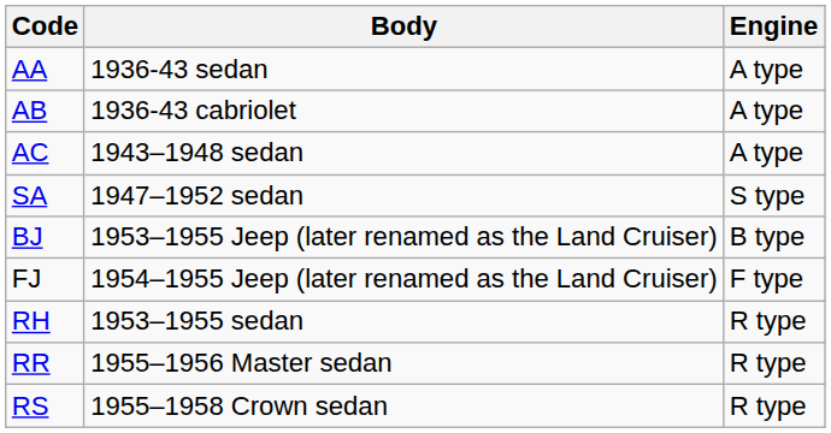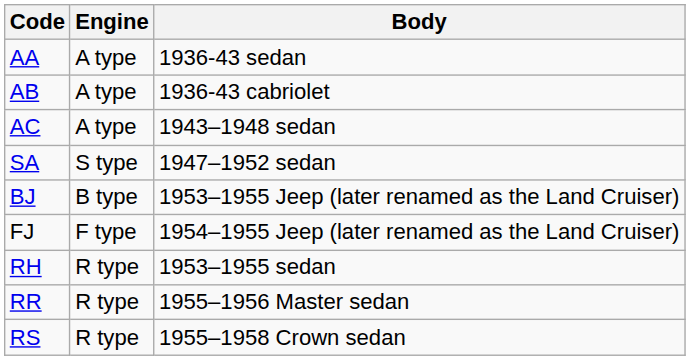columns swapped: Engine <-> Body
